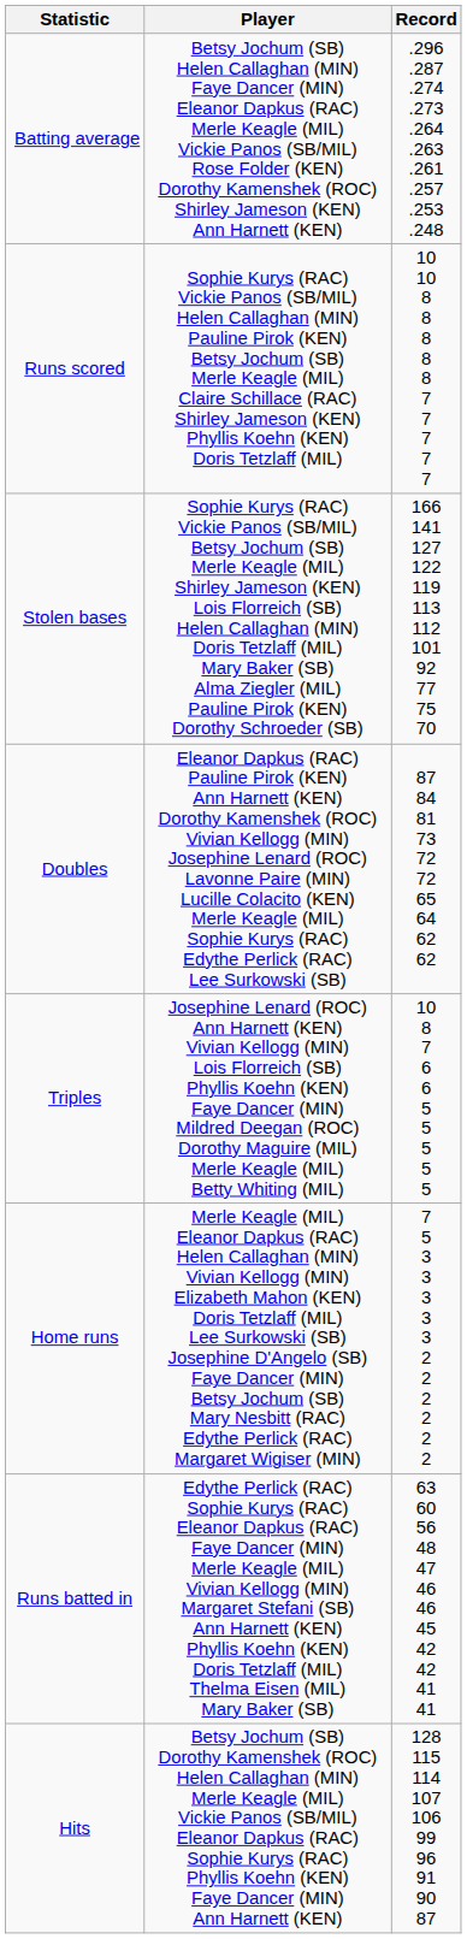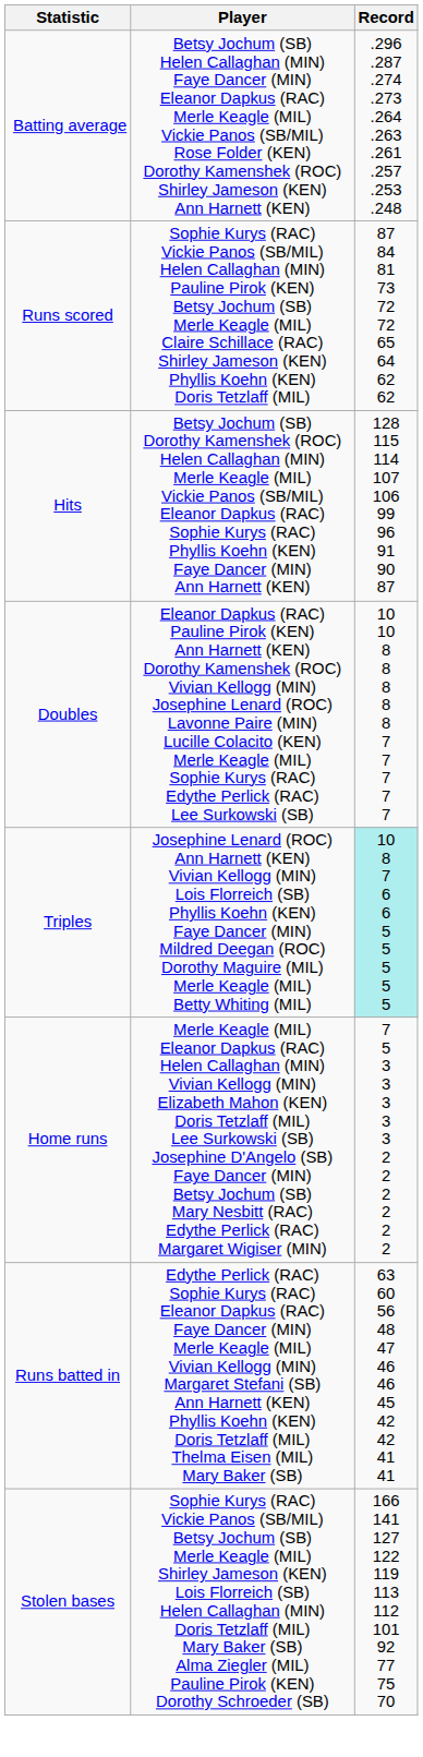Runs scored | Record: 10 10 8 8 8 8 8 7 7 7 7 7 -> 87 84 81 73 72 72 65 64 62 62
rows swapped: Hits <-> Stolen bases
Doubles | Record: 87 84 81 73 72 72 65 64 62 62 -> 10 10 8 8 8 8 8 7 7 7 7 7
Triples | Record: no background -> paleturquoise background
